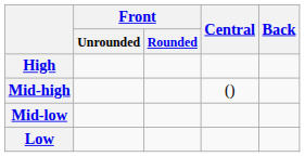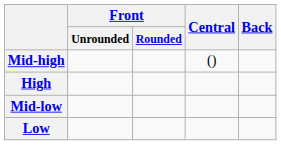rows swapped: High <-> Mid-high
